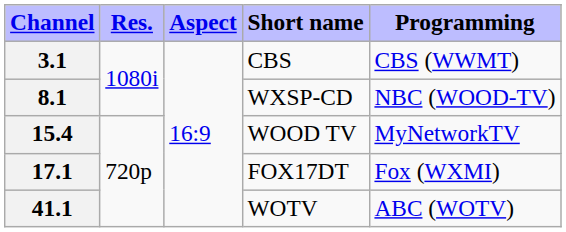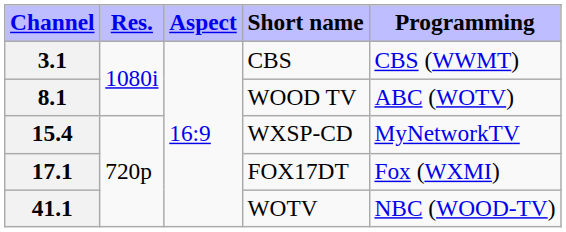8.1 | Short name: WXSP-CD -> WOOD TV
8.1 | Programming: NBC (WOOD-TV) -> ABC (WOTV)
15.4 | Short name: WOOD TV -> WXSP-CD
41.1 | Programming: ABC (WOTV) -> NBC (WOOD-TV)
